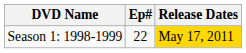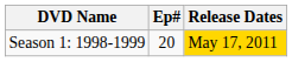Season 1: 1998-1999 | Ep#: 22 -> 20
